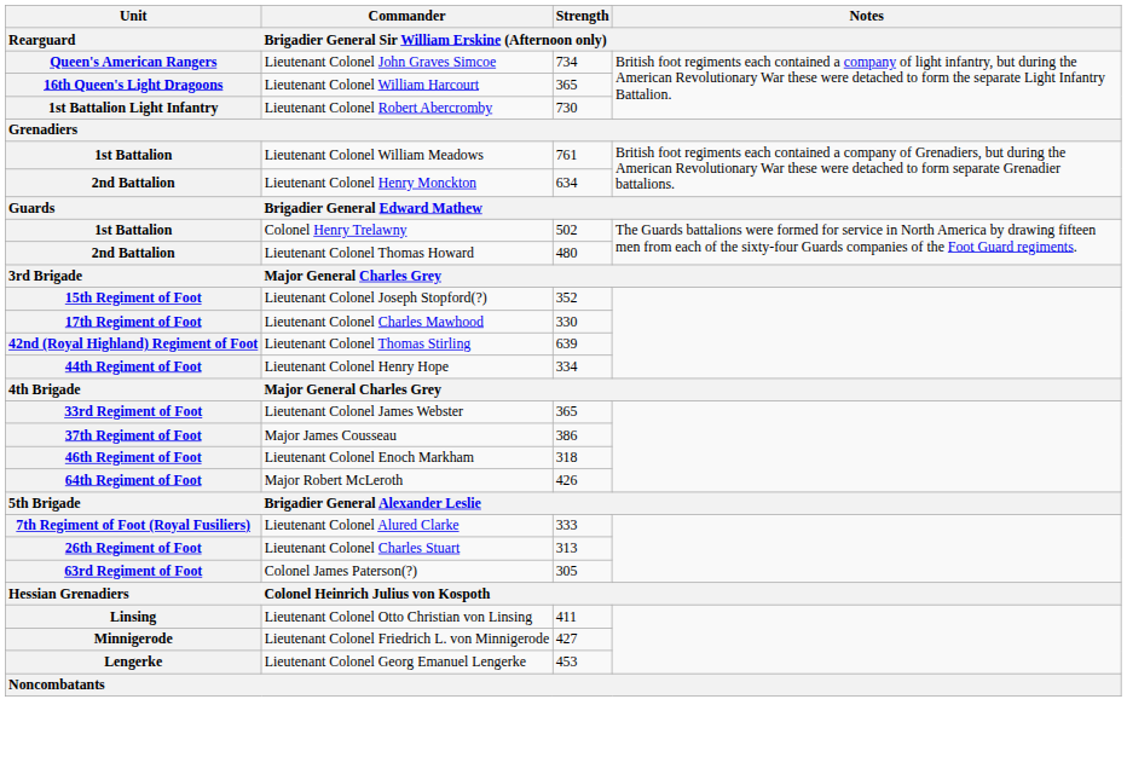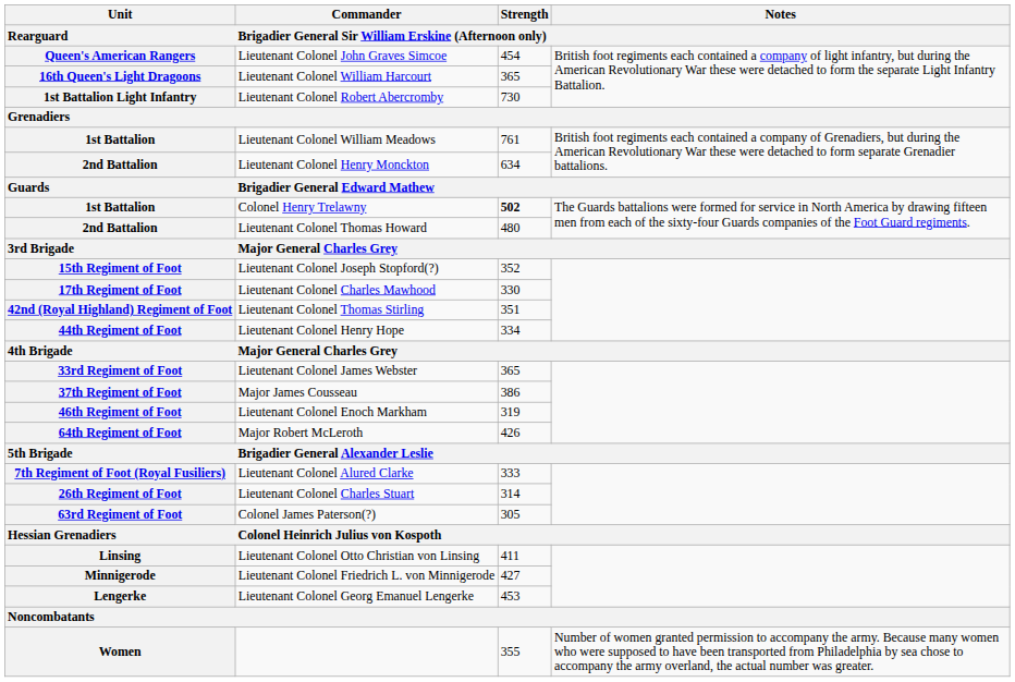Queen's American Rangers | column 3: 734 -> 454
1st Battalion / Colonel Henry Trelawny | column 3: normal -> bold
42nd (Royal Highland) Regiment of Foot | column 3: 639 -> 351
46th Regiment of Foot | column 3: 318 -> 319
26th Regiment of Foot | column 3: 313 -> 314
+ row: Women | 355 | Number of women granted permission to accompany the army. Because many women who were supposed to have been transported from Philadelphia by sea chose to accompany the army overland, the actual number was greater.
